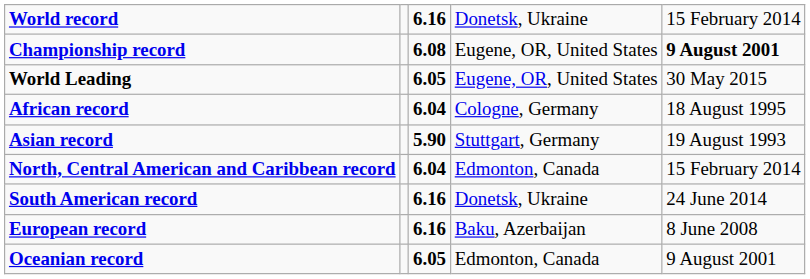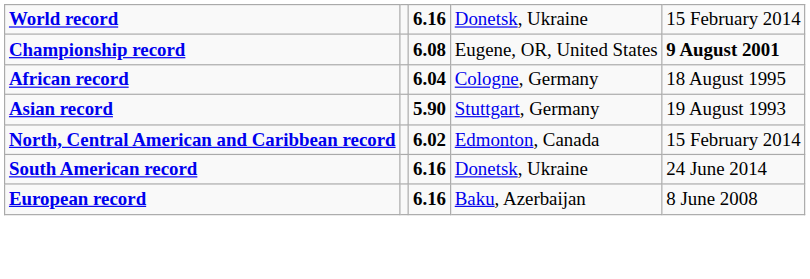- row: World Leading | 6.05 | Eugene, OR, United States | 30 May 2015
North, Central American and Caribbean record | column 3: 6.04 -> 6.02
- row: Oceanian record | 6.05 | Edmonton, Canada | 9 August 2001
